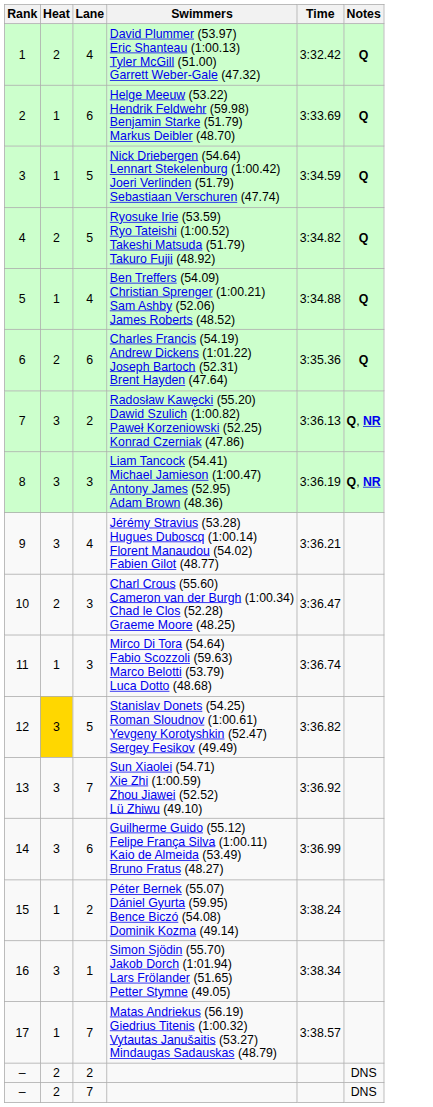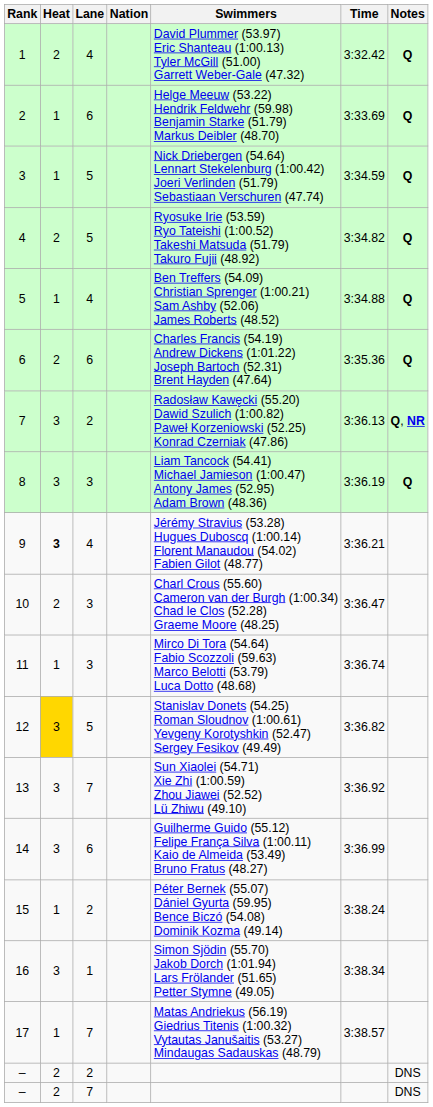+ column: Nation
8 | Notes: Q, NR -> Q
9 | Heat: normal -> bold
